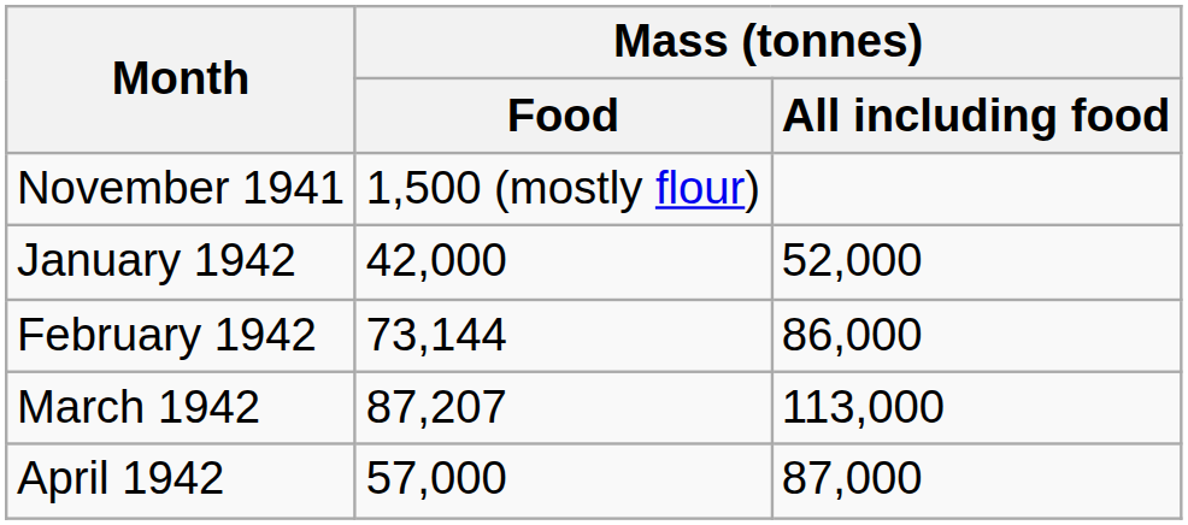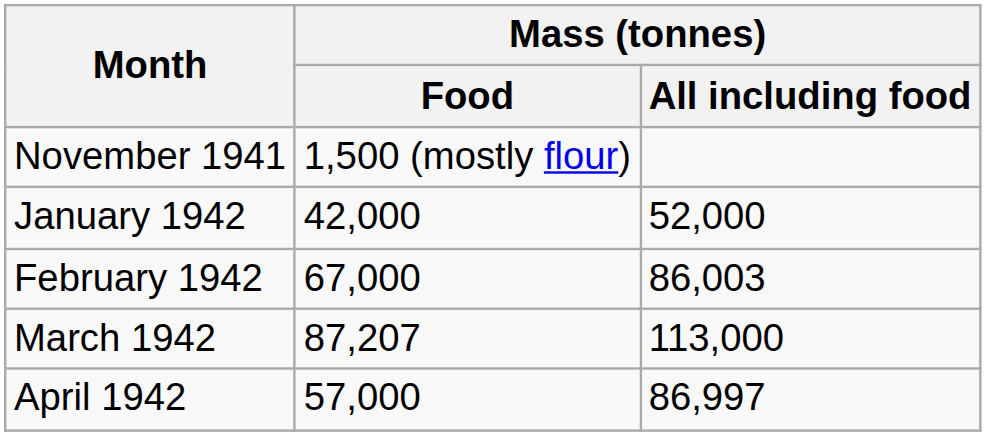February 1942 | Mass (tonnes) / Food: 73,144 -> 67,000
February 1942 | Mass (tonnes) / All including food: 86,000 -> 86,003
April 1942 | Mass (tonnes) / All including food: 87,000 -> 86,997
